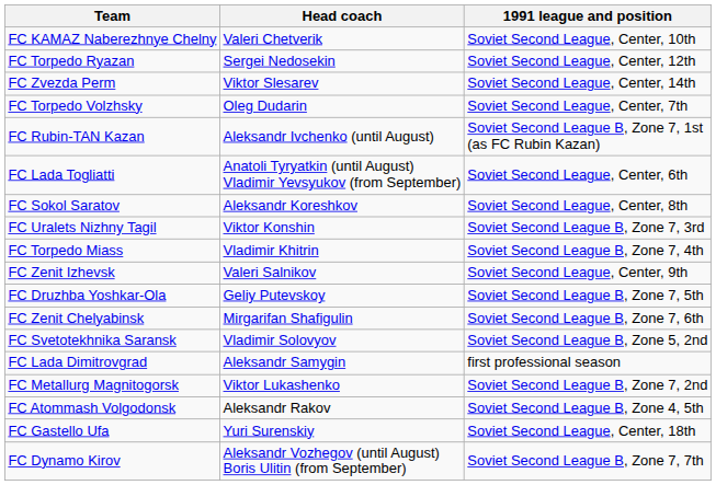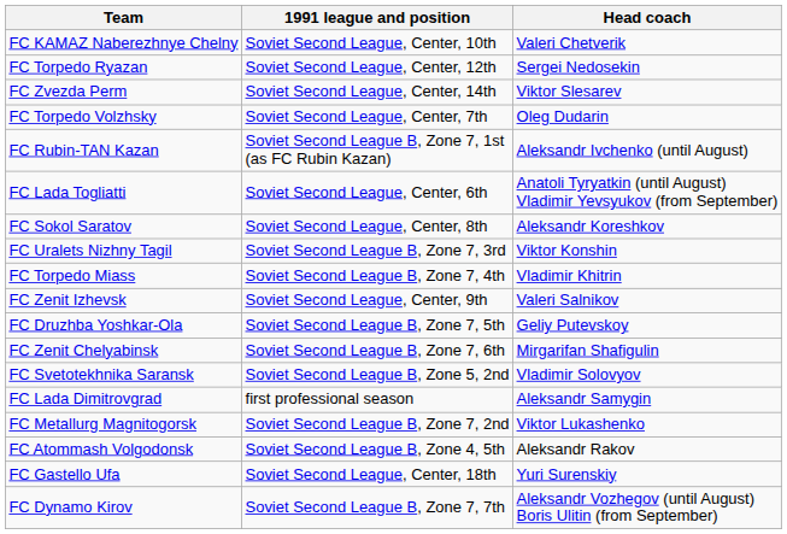columns swapped: 1991 league and position <-> Head coach
